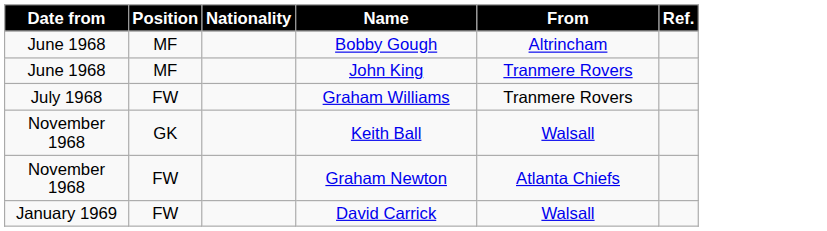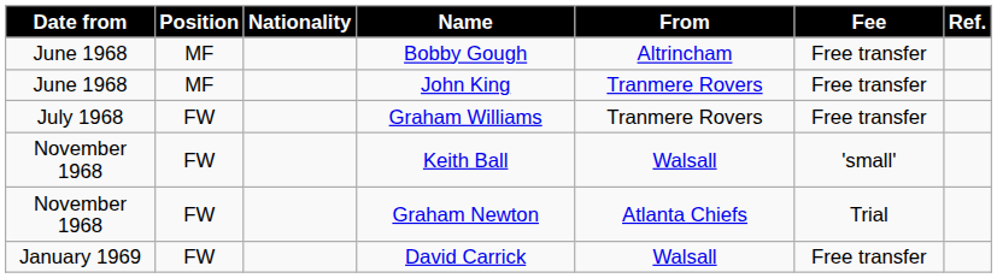+ column: Fee | Free transfer | Free transfer | Free transfer | 'small' | Trial | Free transfer
Keith Ball | Position: GK -> FW
